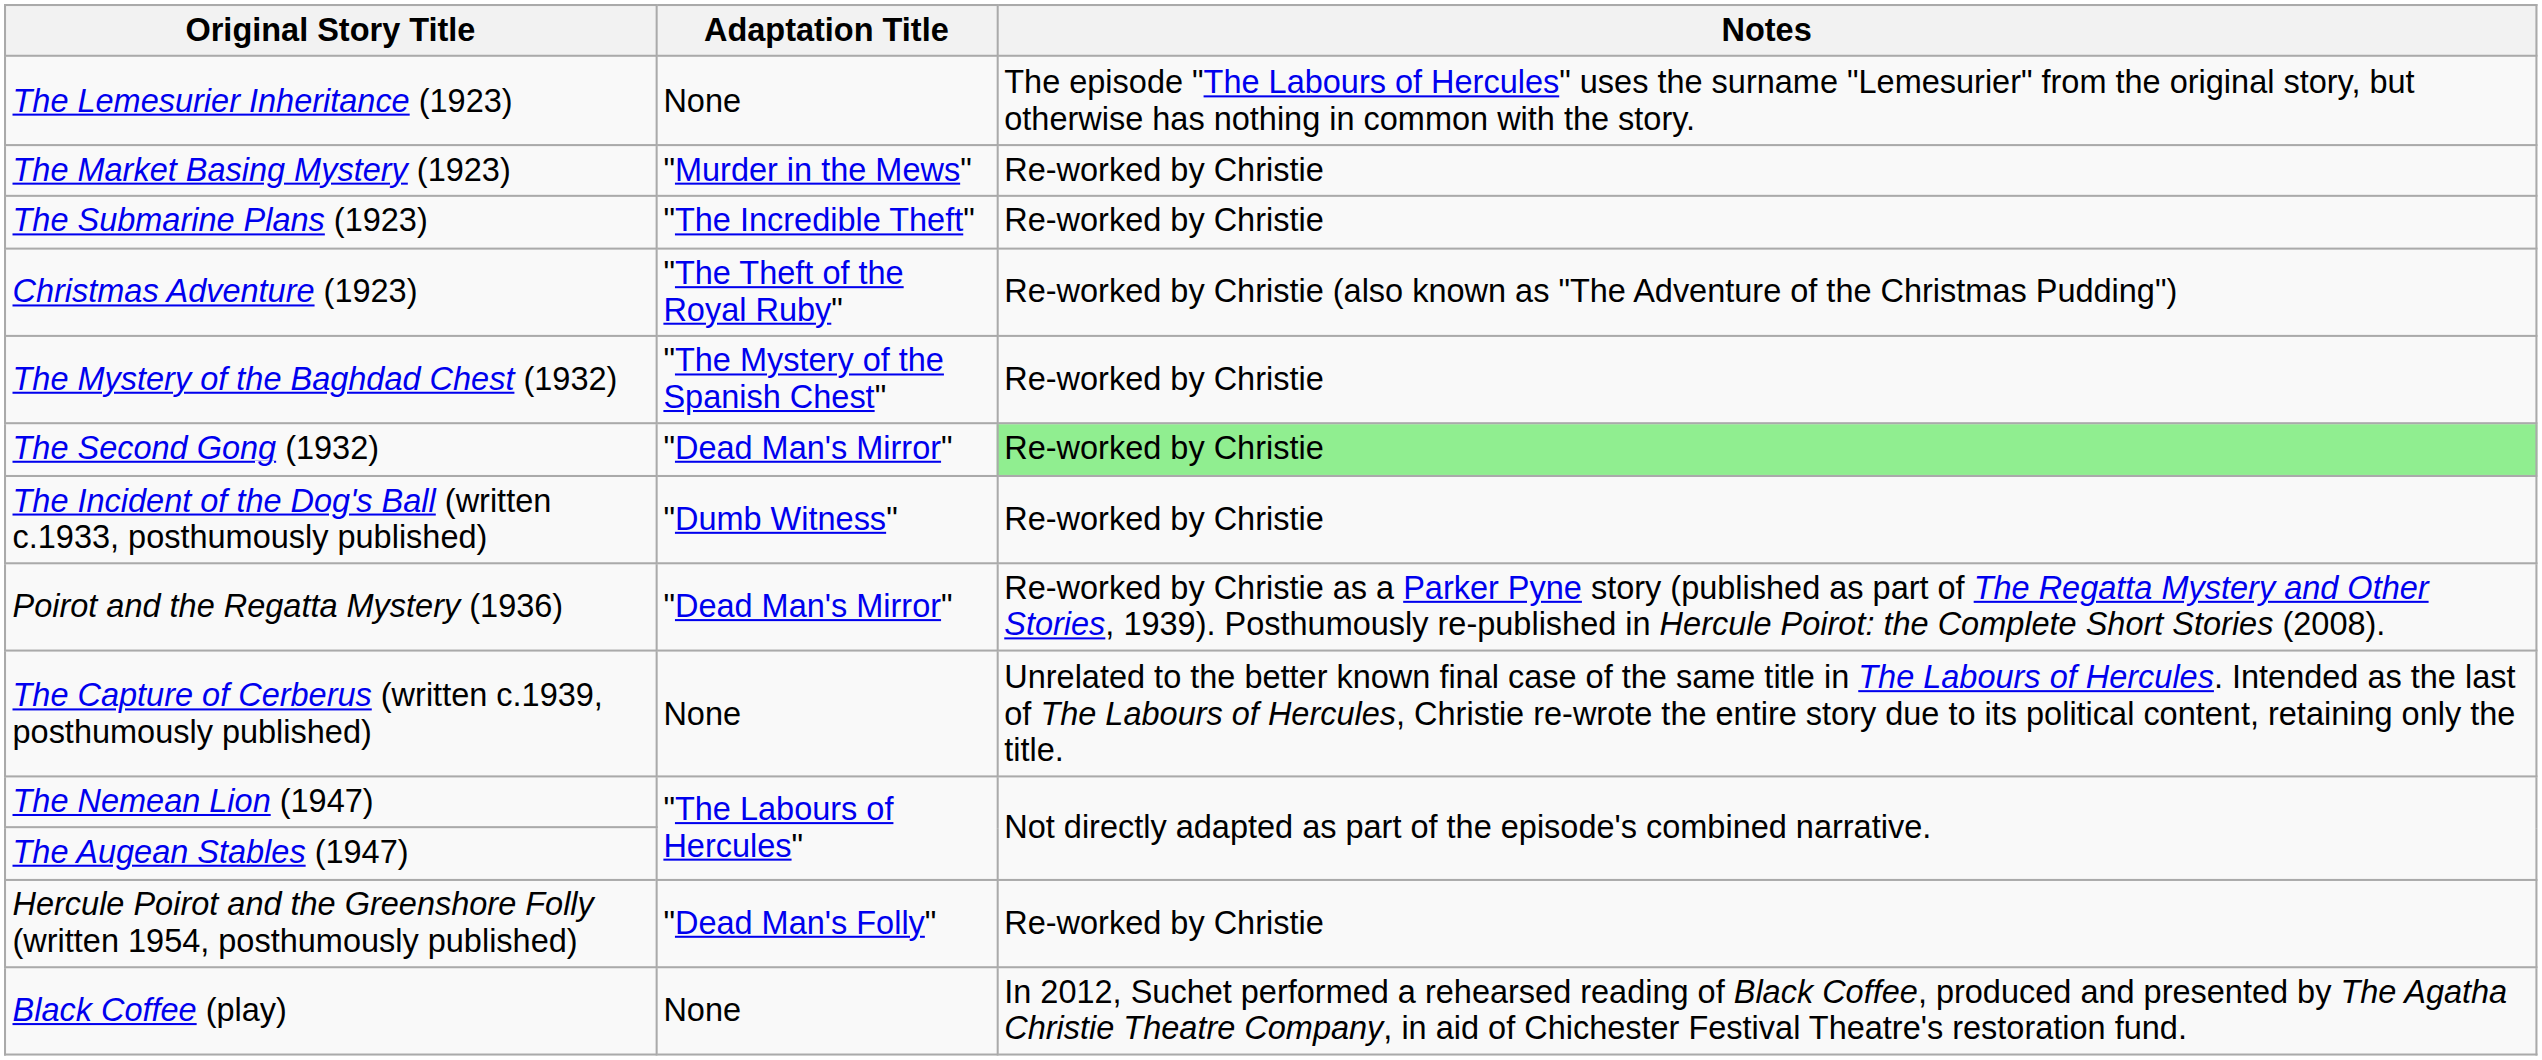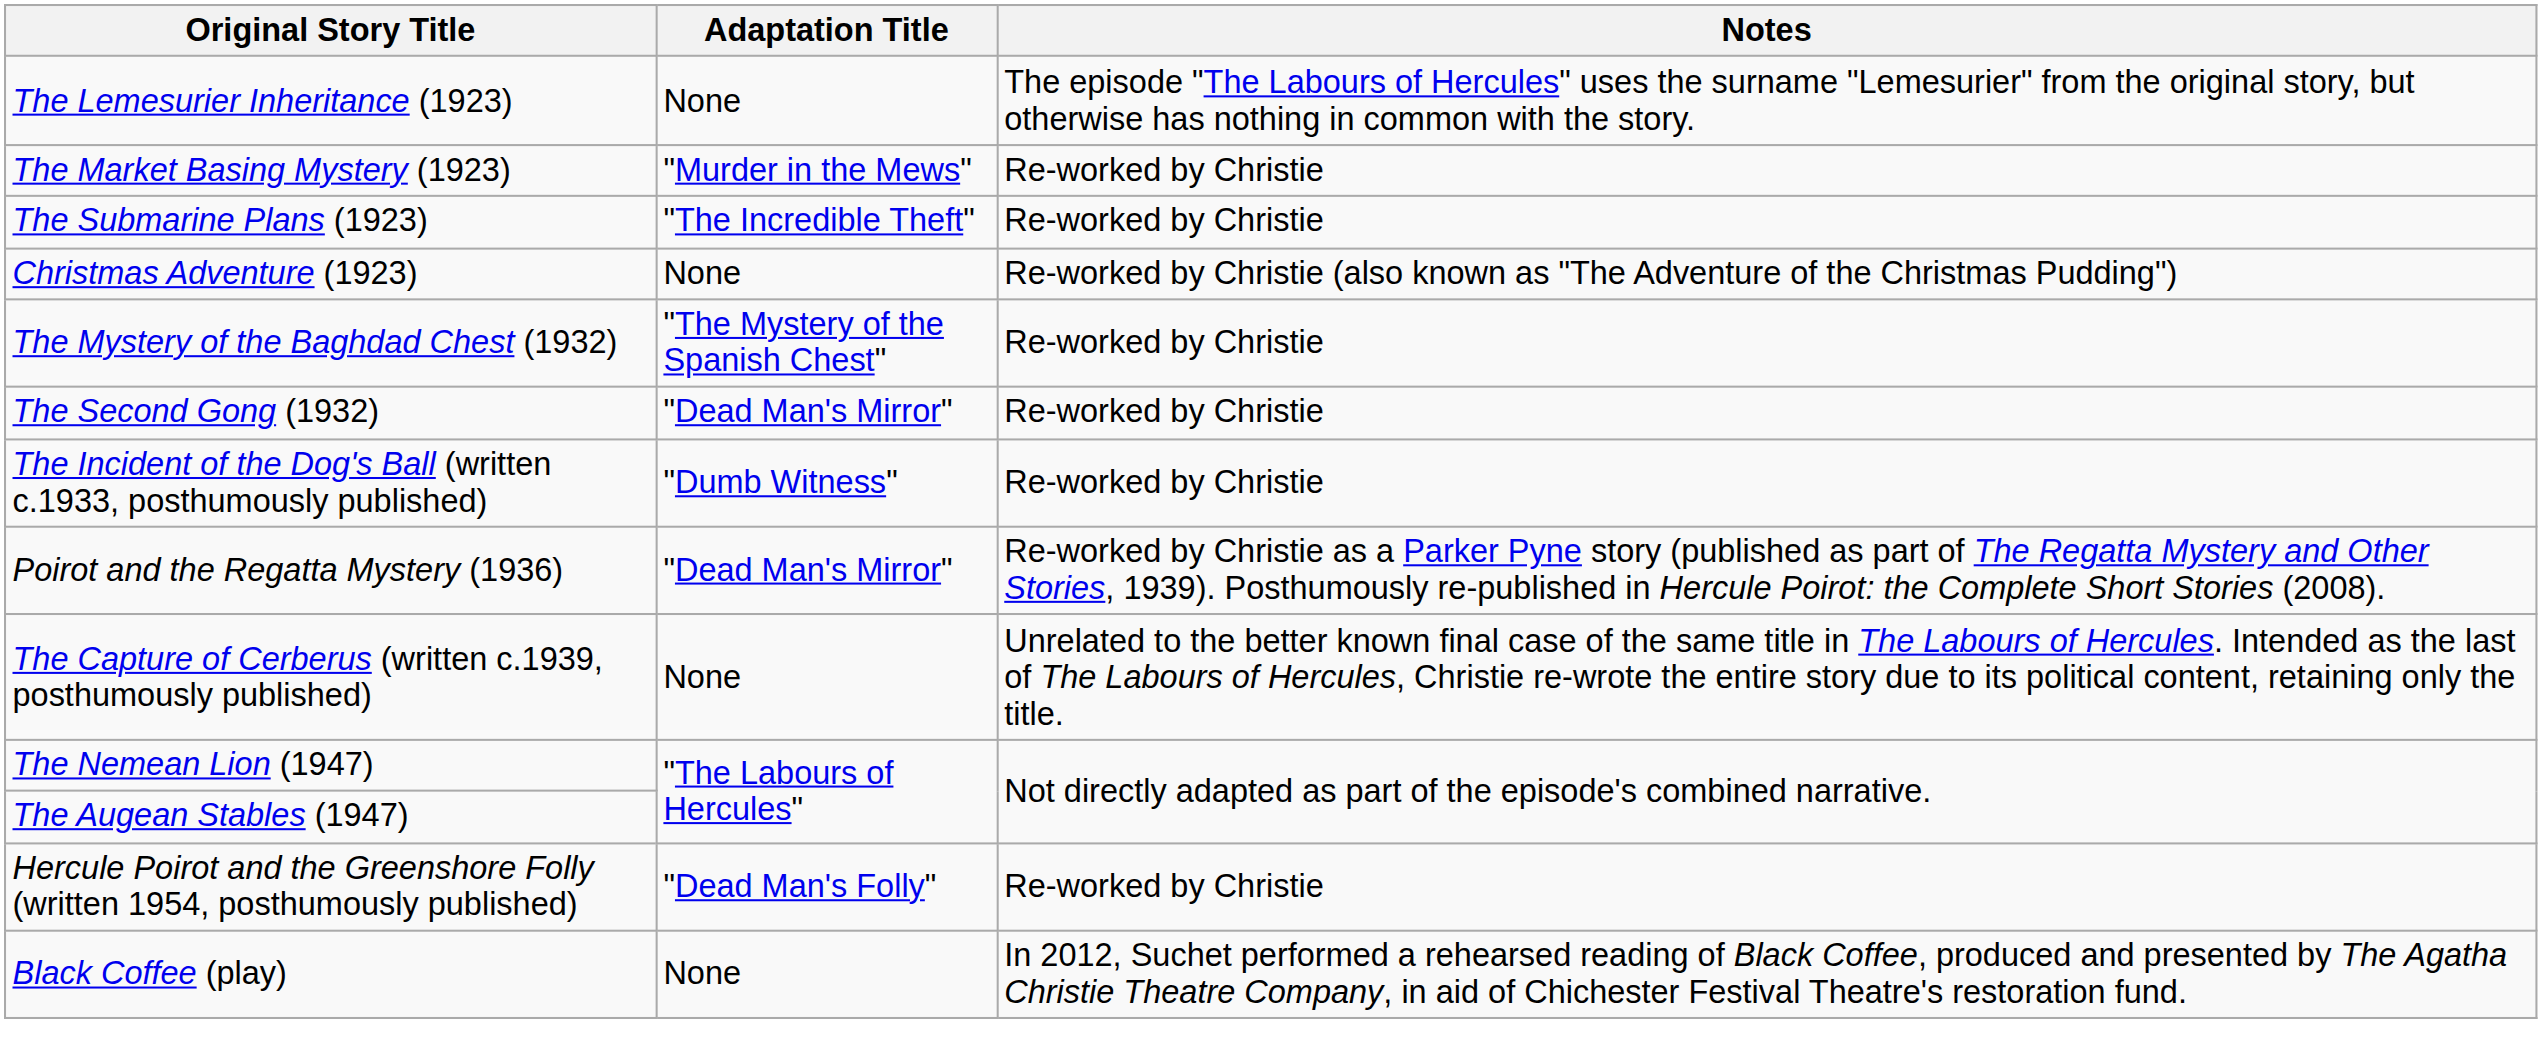Christmas Adventure (1923) | Adaptation Title: "The Theft of the Royal Ruby" -> None
The Second Gong (1932) | Notes: lightgreen background -> no background
